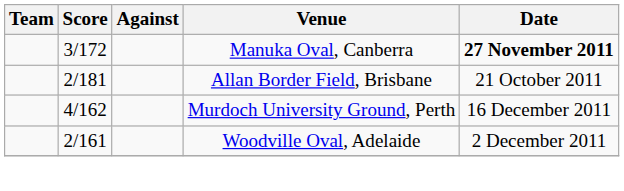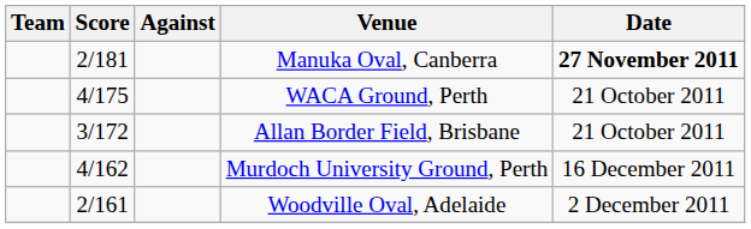Manuka Oval, Canberra | Score: 3/172 -> 2/181
+ row: 4/175 | WACA Ground, Perth | 21 October 2011
Allan Border Field, Brisbane | Score: 2/181 -> 3/172
